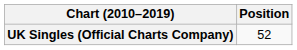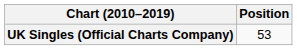UK Singles (Official Charts Company) | Position: 52 -> 53
